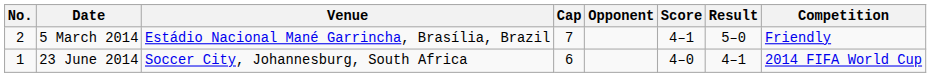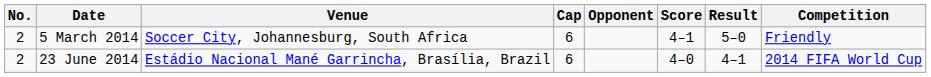5 March 2014 | Venue: Estádio Nacional Mané Garrincha, Brasília, Brazil -> Soccer City, Johannesburg, South Africa
5 March 2014 | Cap: 7 -> 6
23 June 2014 | No.: 1 -> 2
23 June 2014 | Venue: Soccer City, Johannesburg, South Africa -> Estádio Nacional Mané Garrincha, Brasília, Brazil
